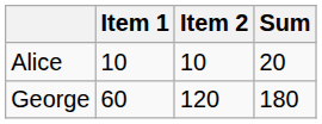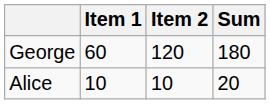rows swapped: Alice <-> George
